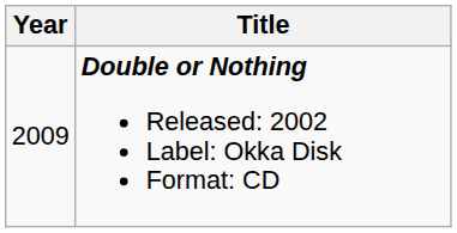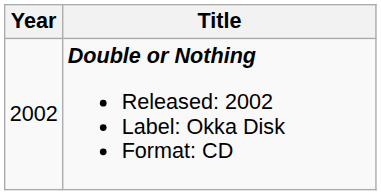Double or Nothing Released: 2002 Label: Okka Disk Format: CD | Year: 2009 -> 2002
